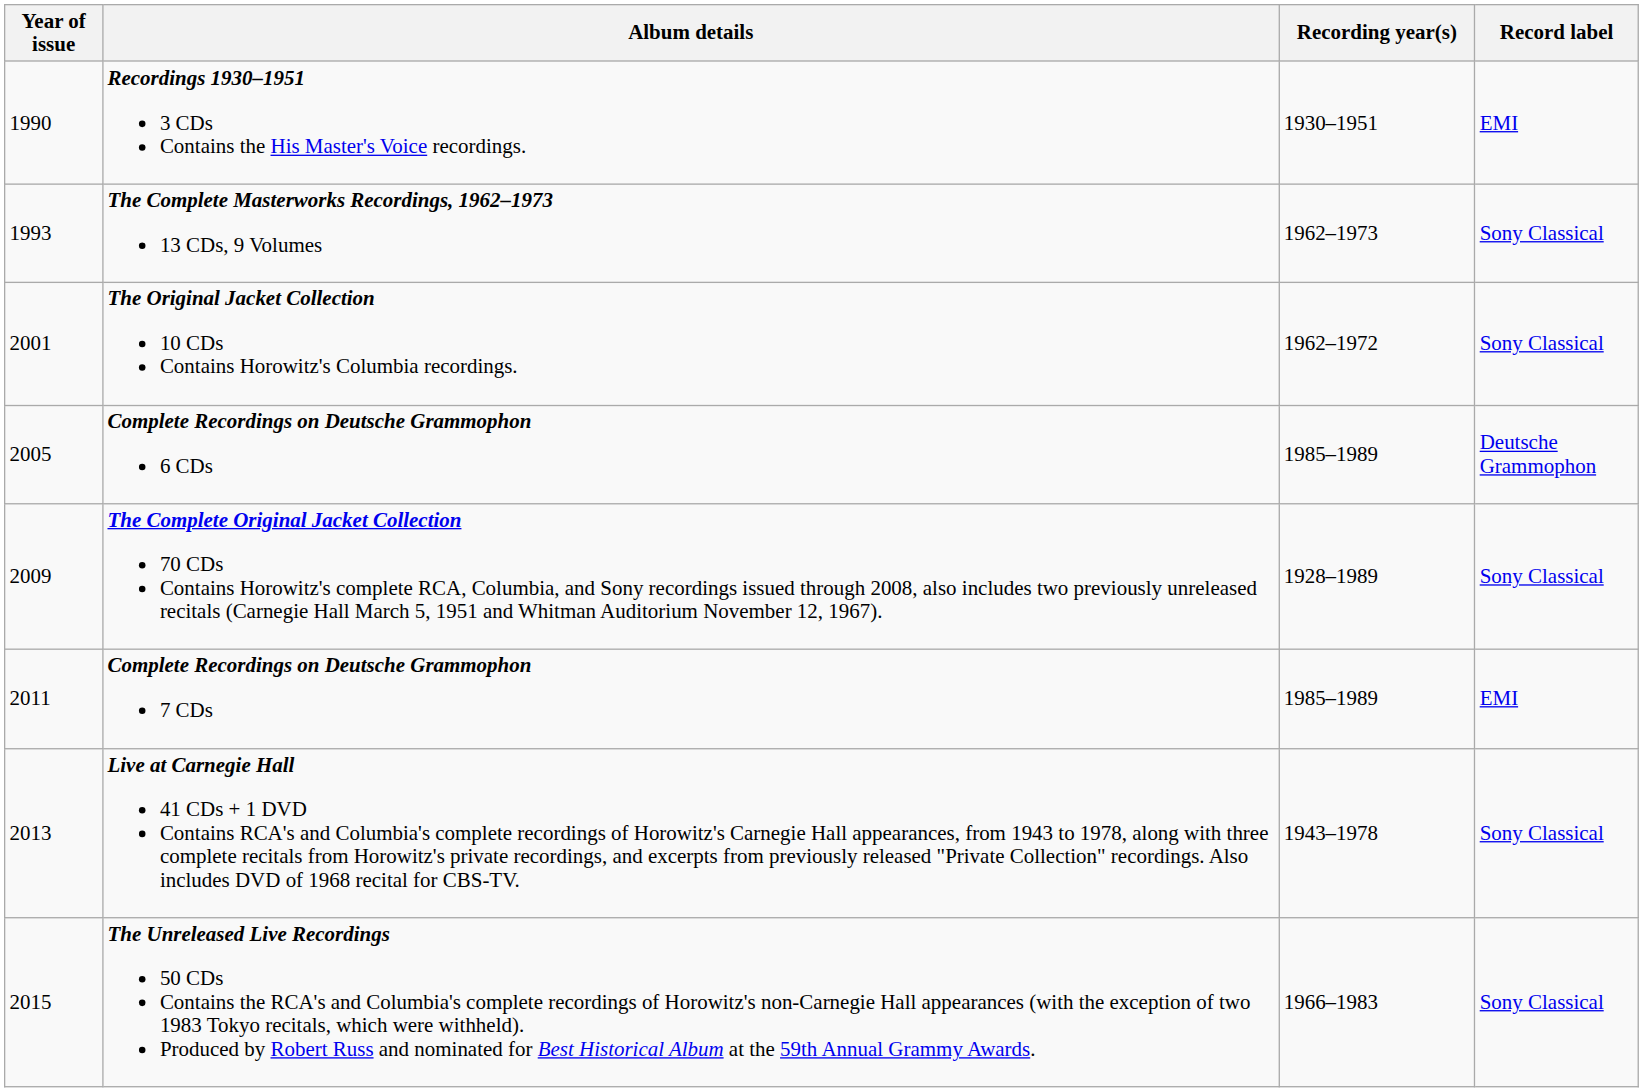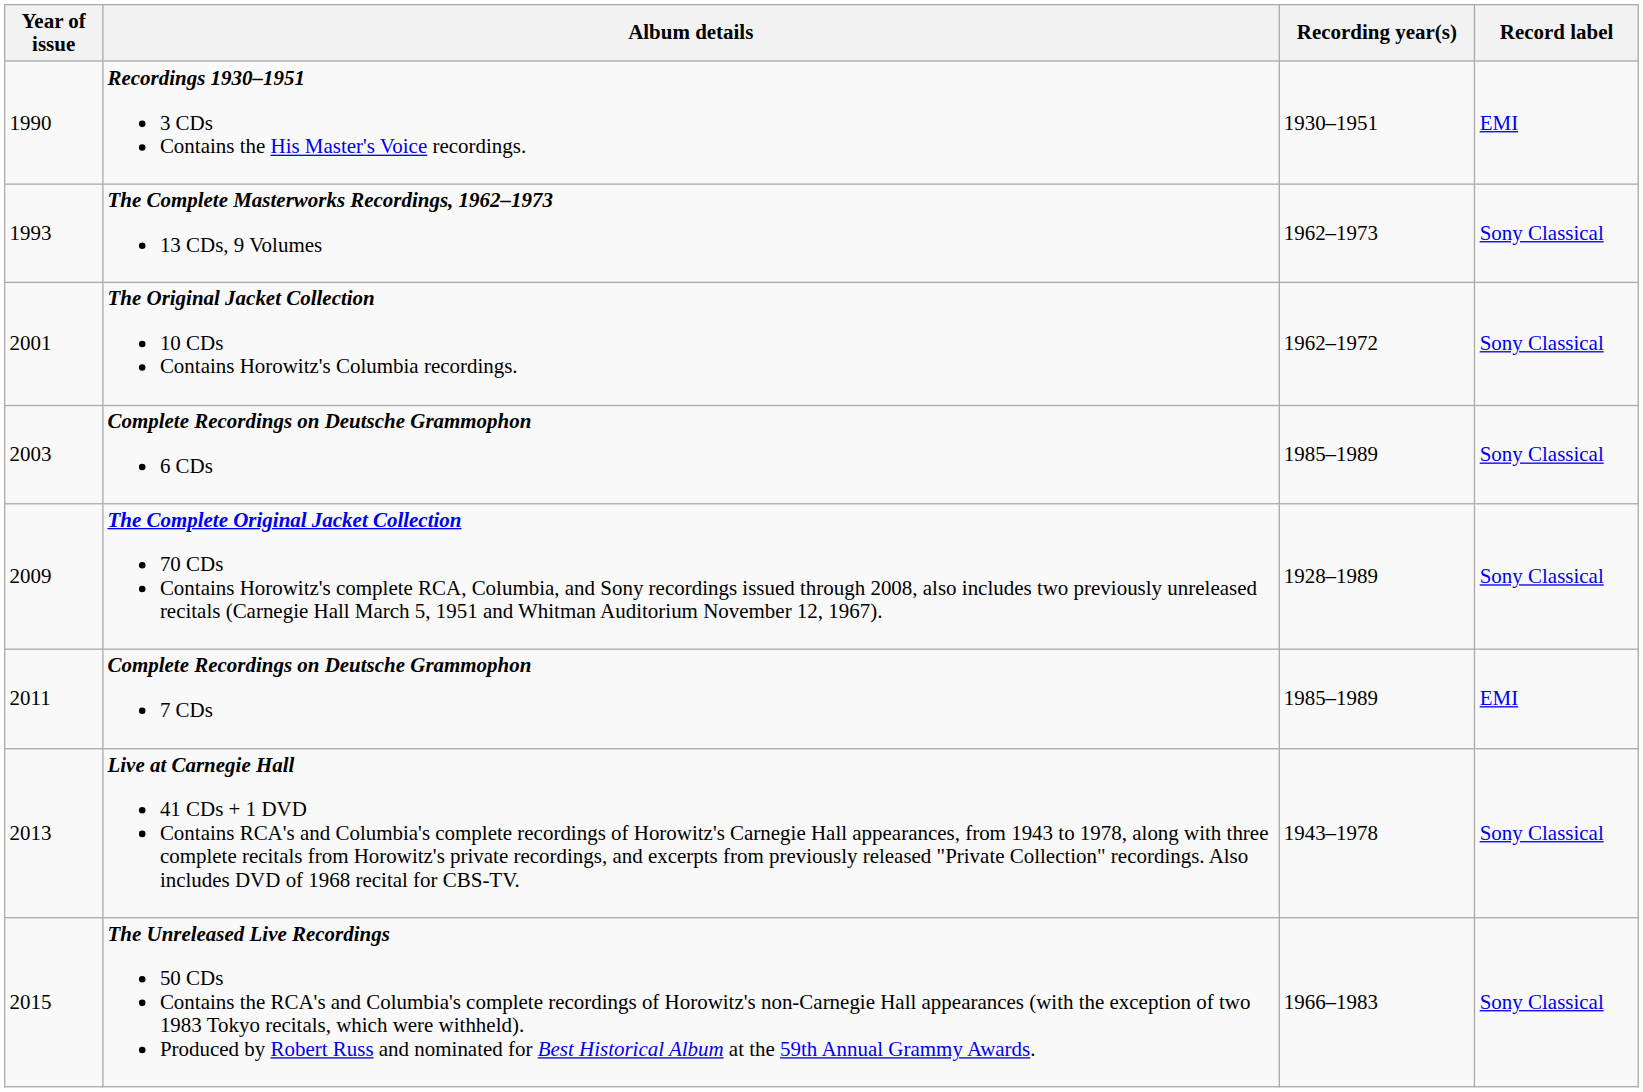Complete Recordings on Deutsche Grammophon 6 CDs | Year of issue: 2005 -> 2003
Complete Recordings on Deutsche Grammophon 6 CDs | Record label: Deutsche Grammophon -> Sony Classical
